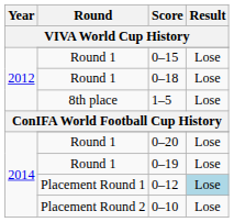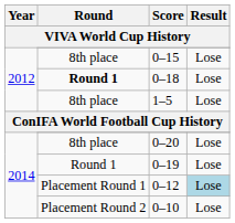0–15 | Round: Round 1 -> 8th place
0–18 | Round: normal -> bold
0–20 | Round: Round 1 -> 8th place
